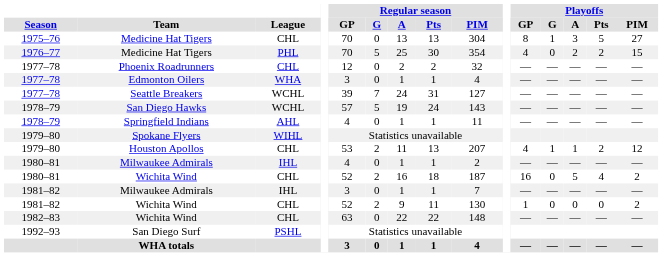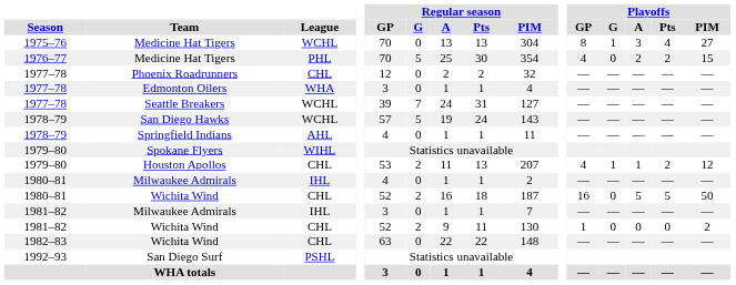1975–76 / Medicine Hat Tigers | League: CHL -> WCHL
1975–76 / Medicine Hat Tigers | Playoffs / Pts: 5 -> 4
1980–81 / Wichita Wind | Playoffs / Pts: 4 -> 5
1980–81 / Wichita Wind | Playoffs / PIM: 2 -> 50
